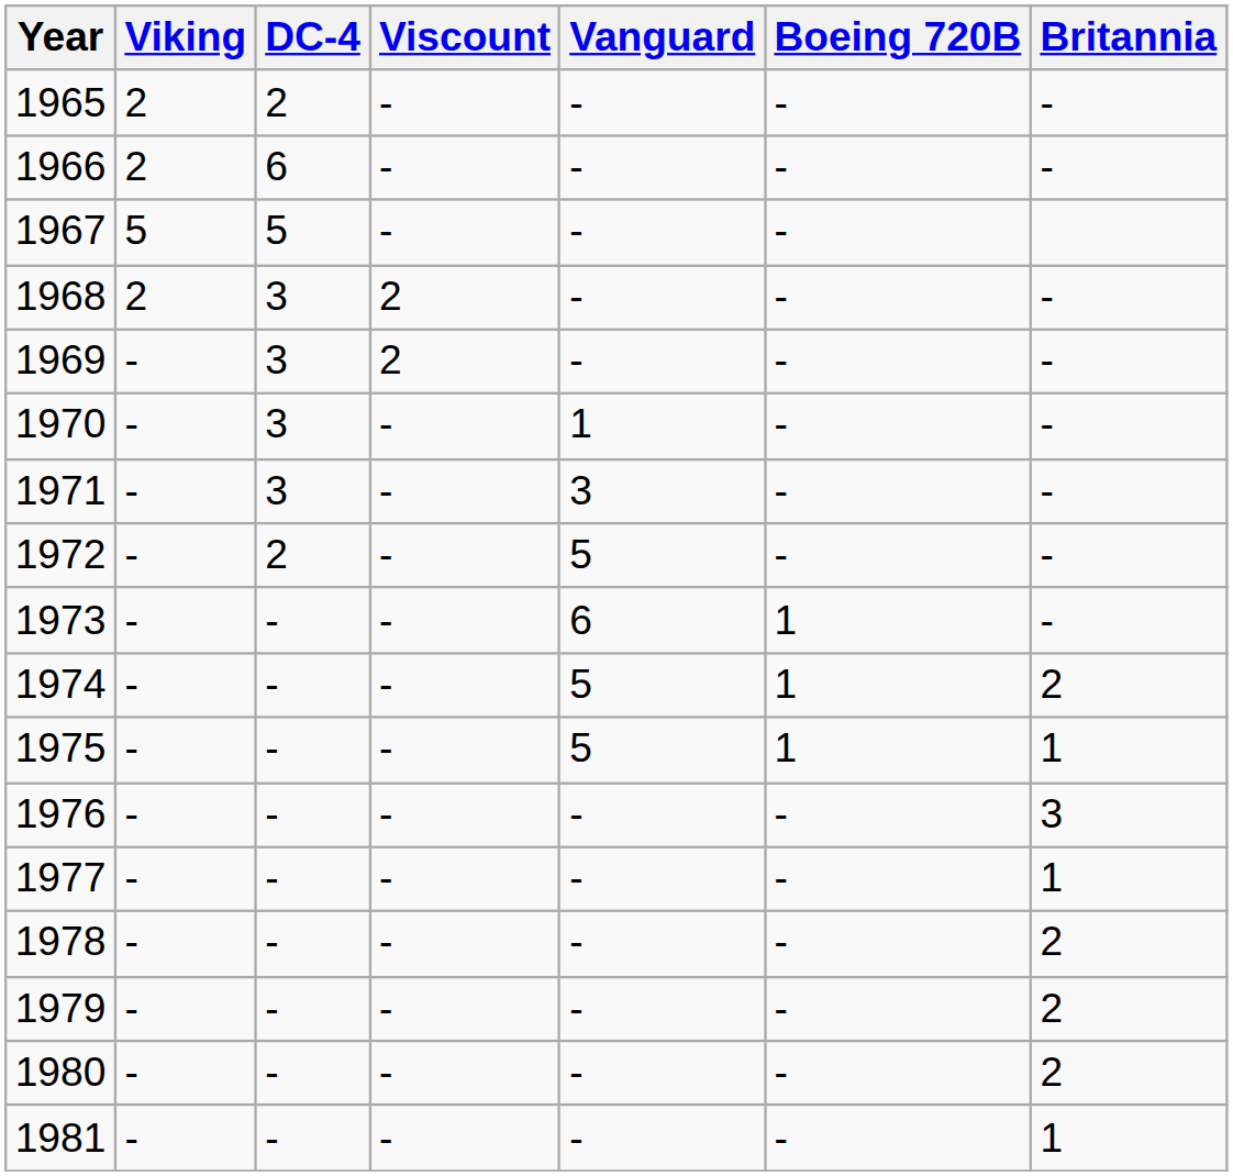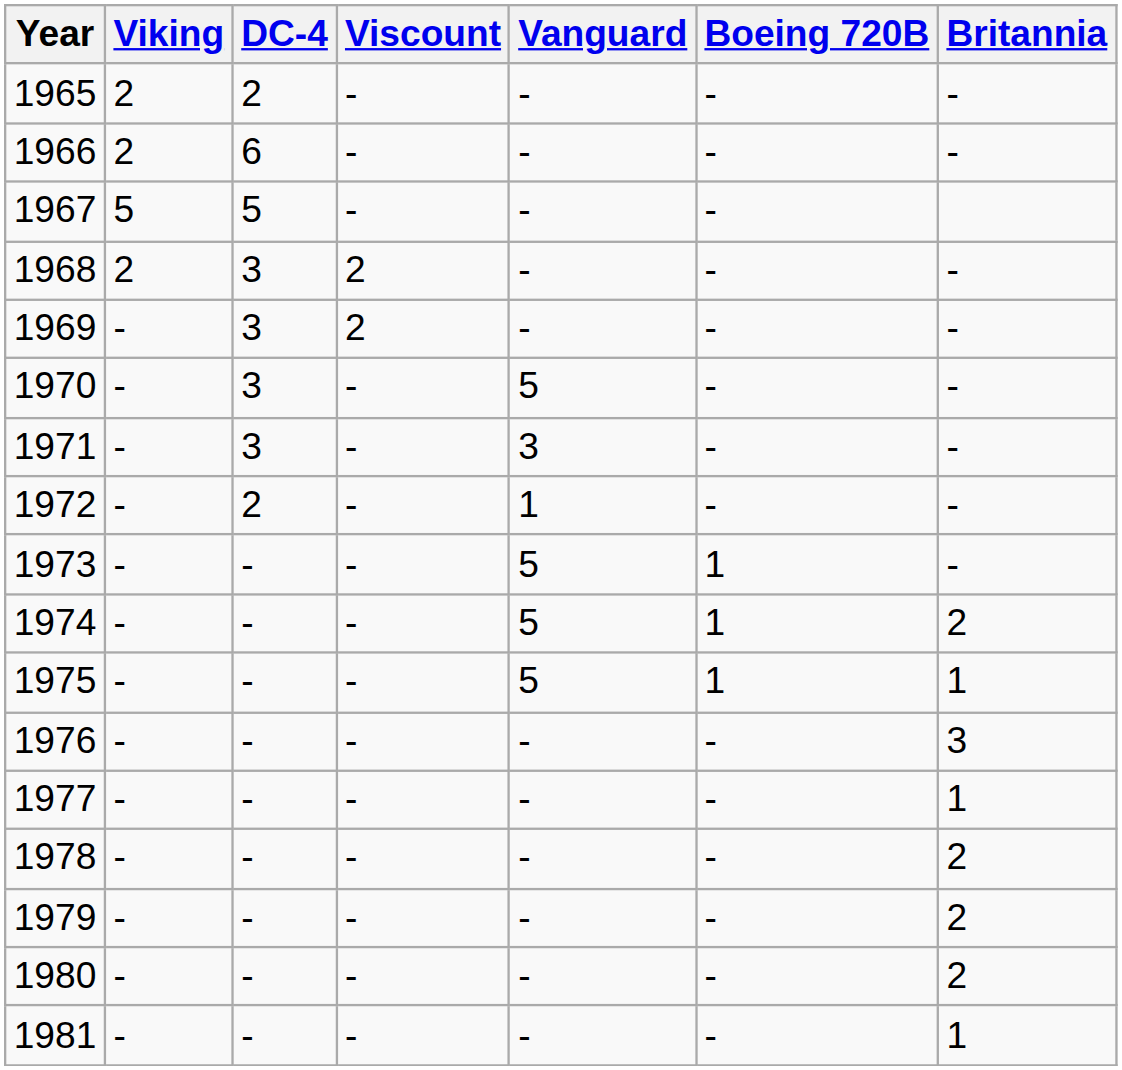1970 | Vanguard: 1 -> 5
1972 | Vanguard: 5 -> 1
1973 | Vanguard: 6 -> 5
